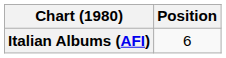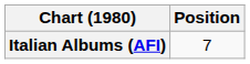Italian Albums (AFI) | Position: 6 -> 7
